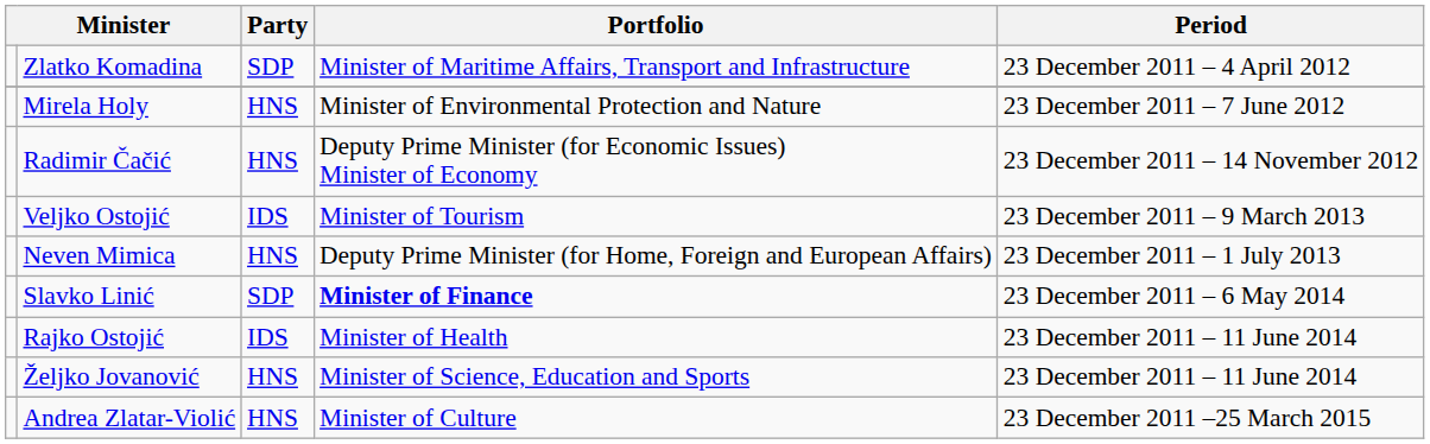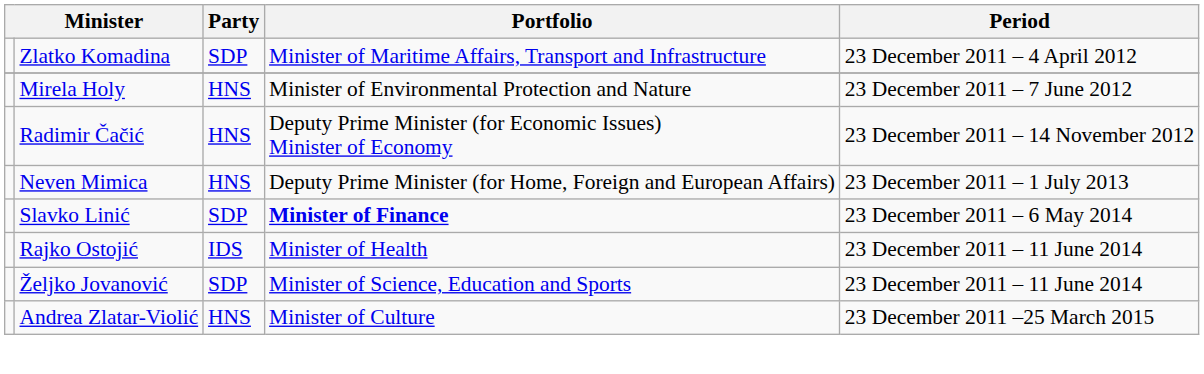- row: Veljko Ostojić | IDS | Minister of Tourism | 23 December 2011 – 9 March 2013
Željko Jovanović | Party: HNS -> SDP
